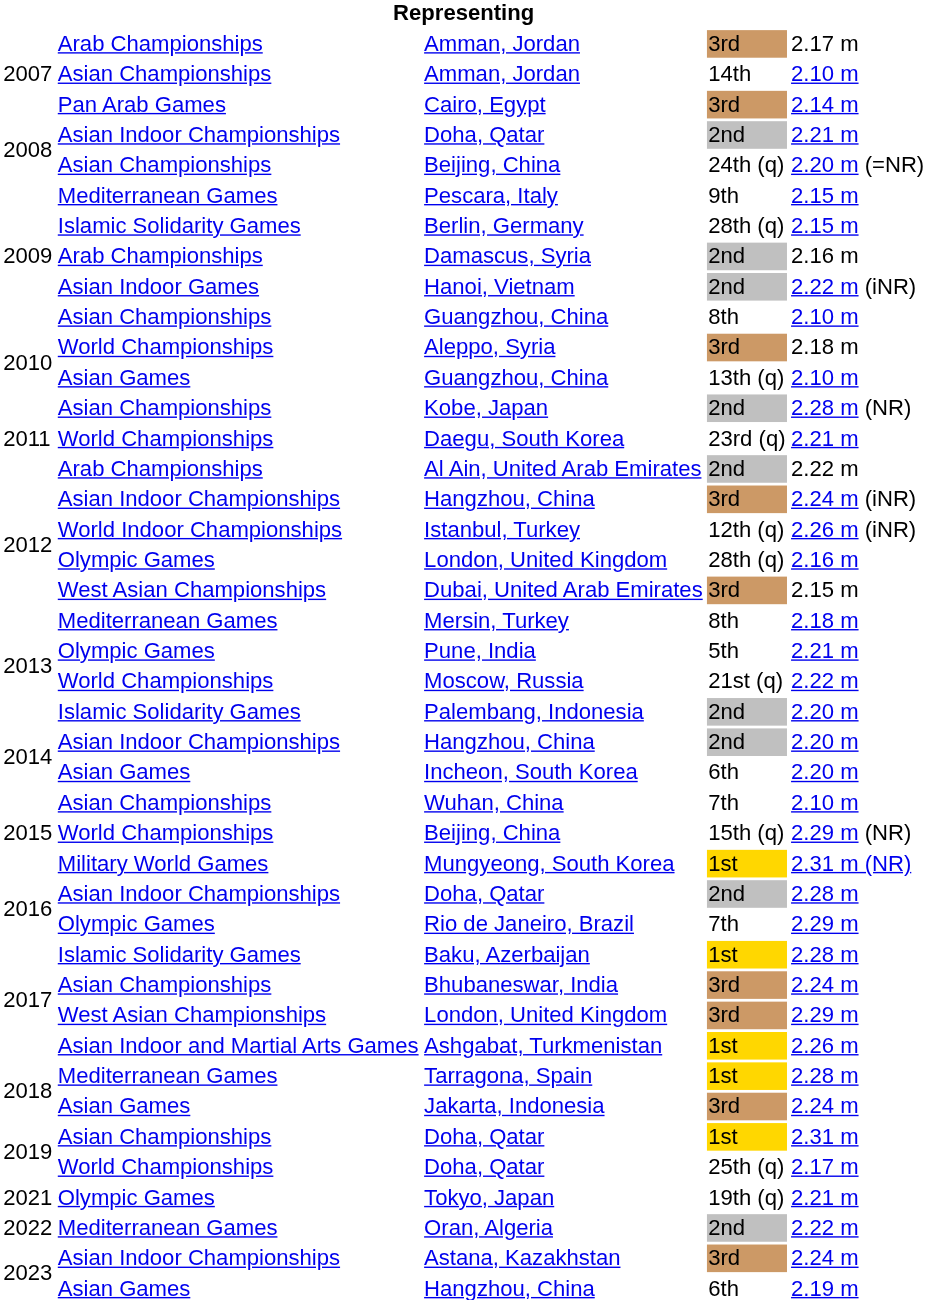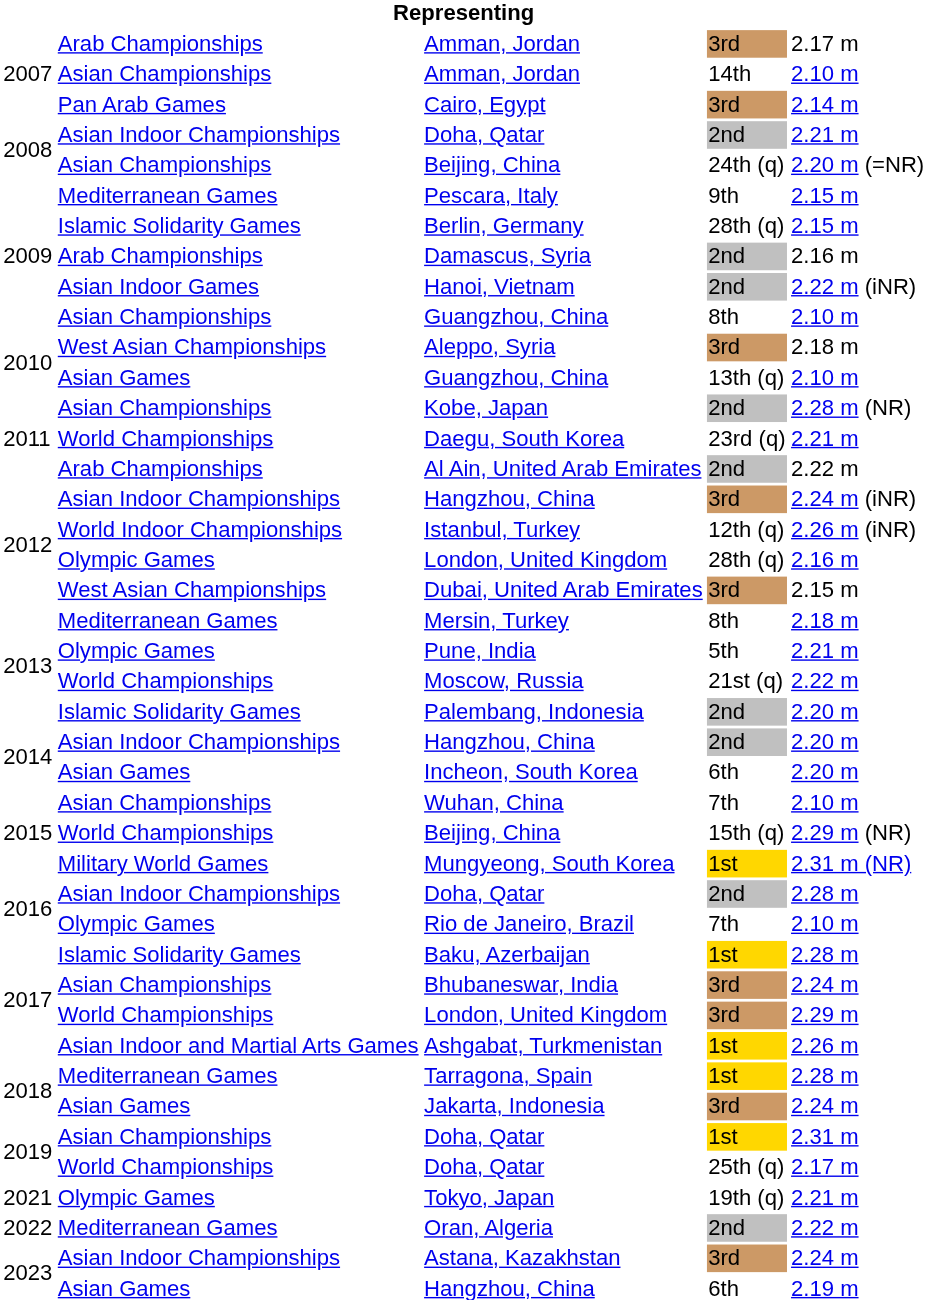Aleppo, Syria | column 2: World Championships -> West Asian Championships
Rio de Janeiro, Brazil | column 5: 2.29 m -> 2.10 m
London, United Kingdom / 3rd | column 2: West Asian Championships -> World Championships
